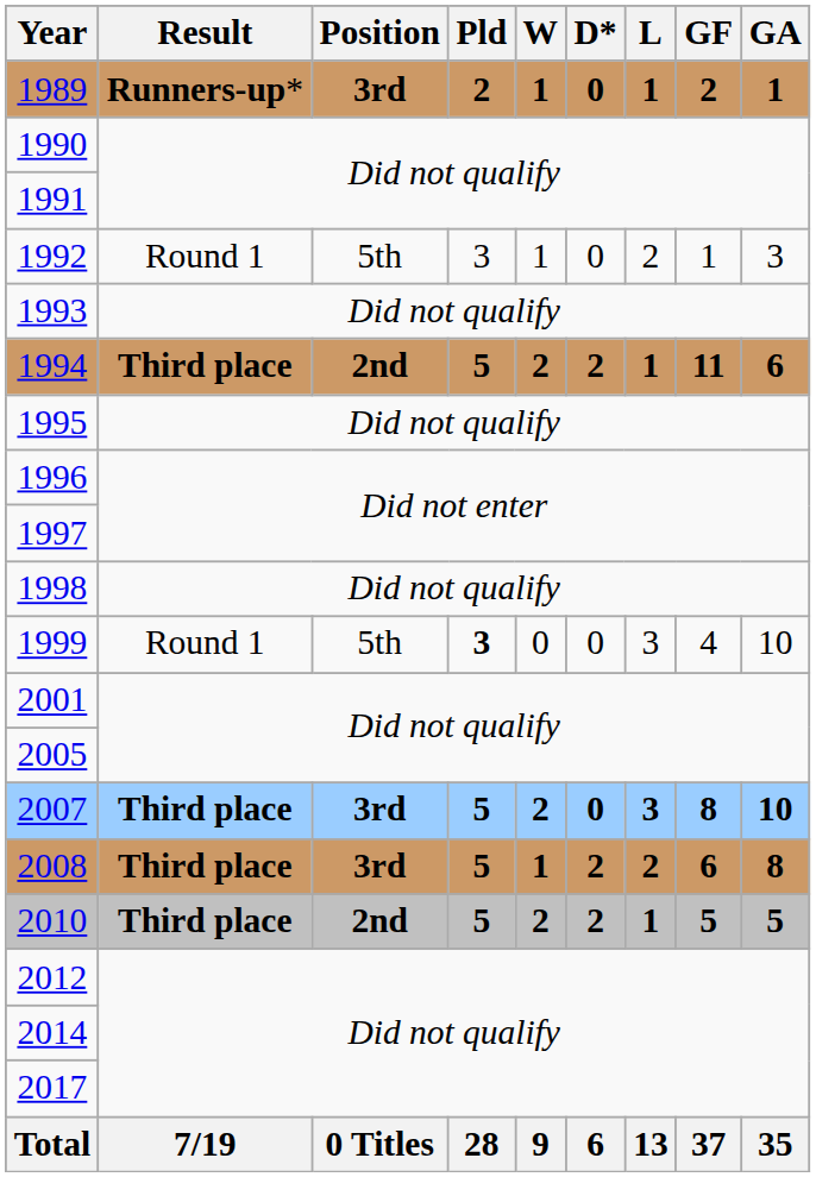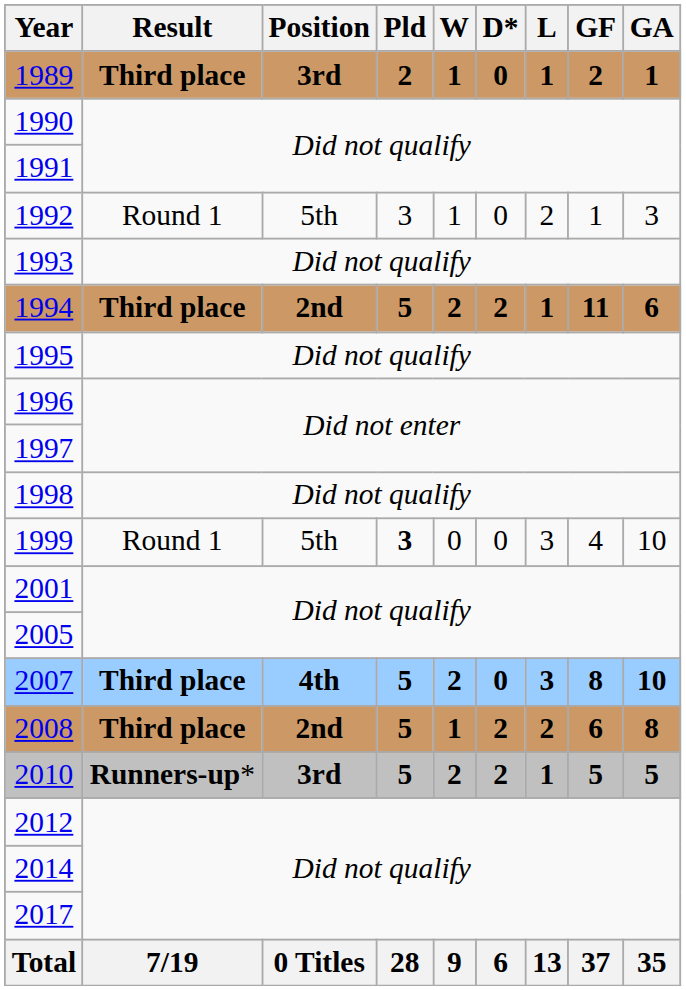1989 | Result: Runners-up* -> Third place
2007 | Position: 3rd -> 4th
2008 | Position: 3rd -> 2nd
2010 | Result: Third place -> Runners-up*
2010 | Position: 2nd -> 3rd
